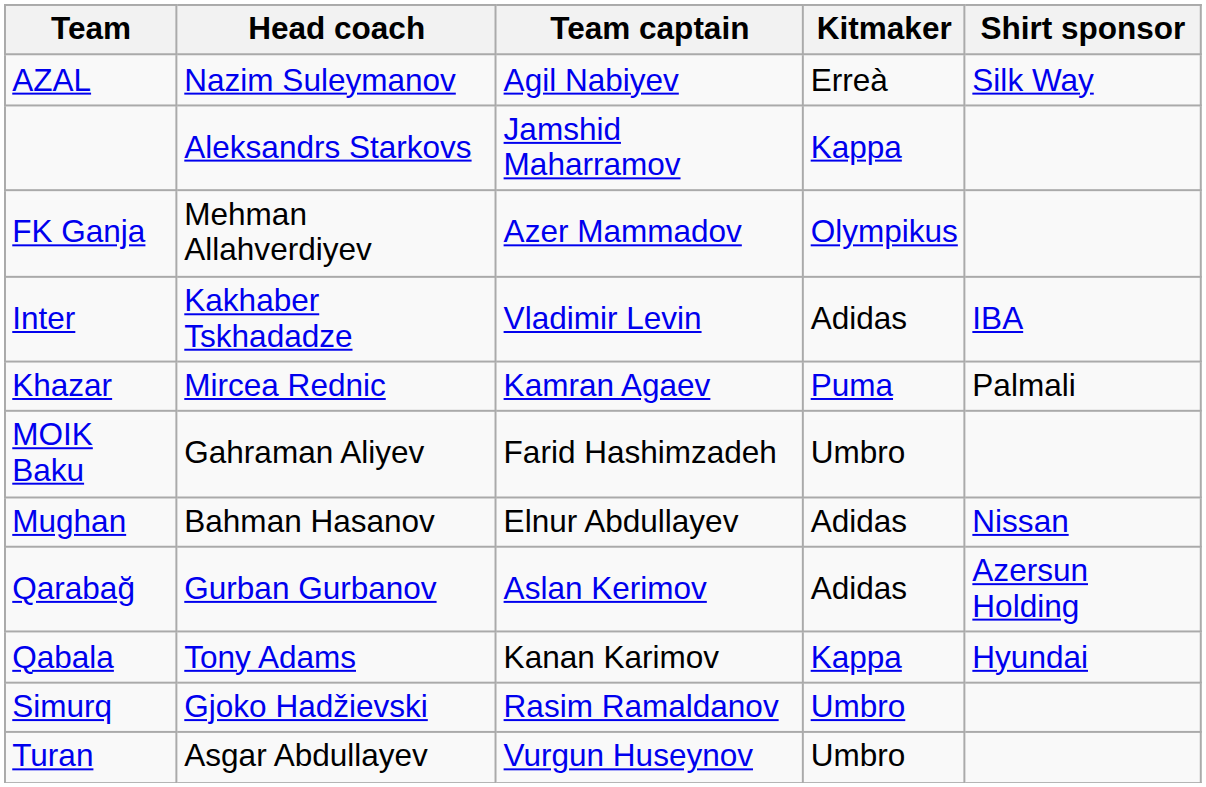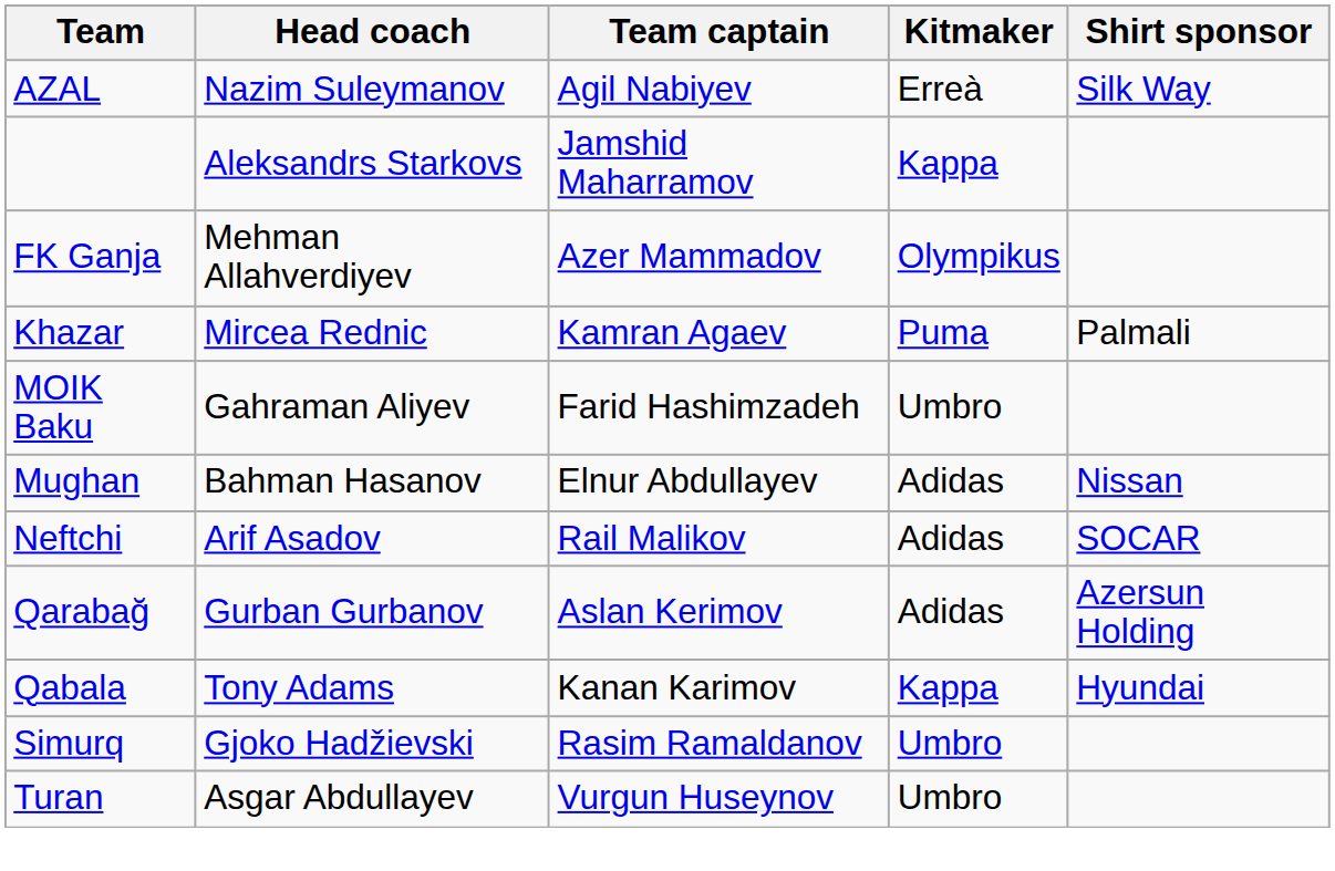- row: Inter | Kakhaber Tskhadadze | Vladimir Levin | Adidas | IBA
+ row: Neftchi | Arif Asadov | Rail Malikov | Adidas | SOCAR
